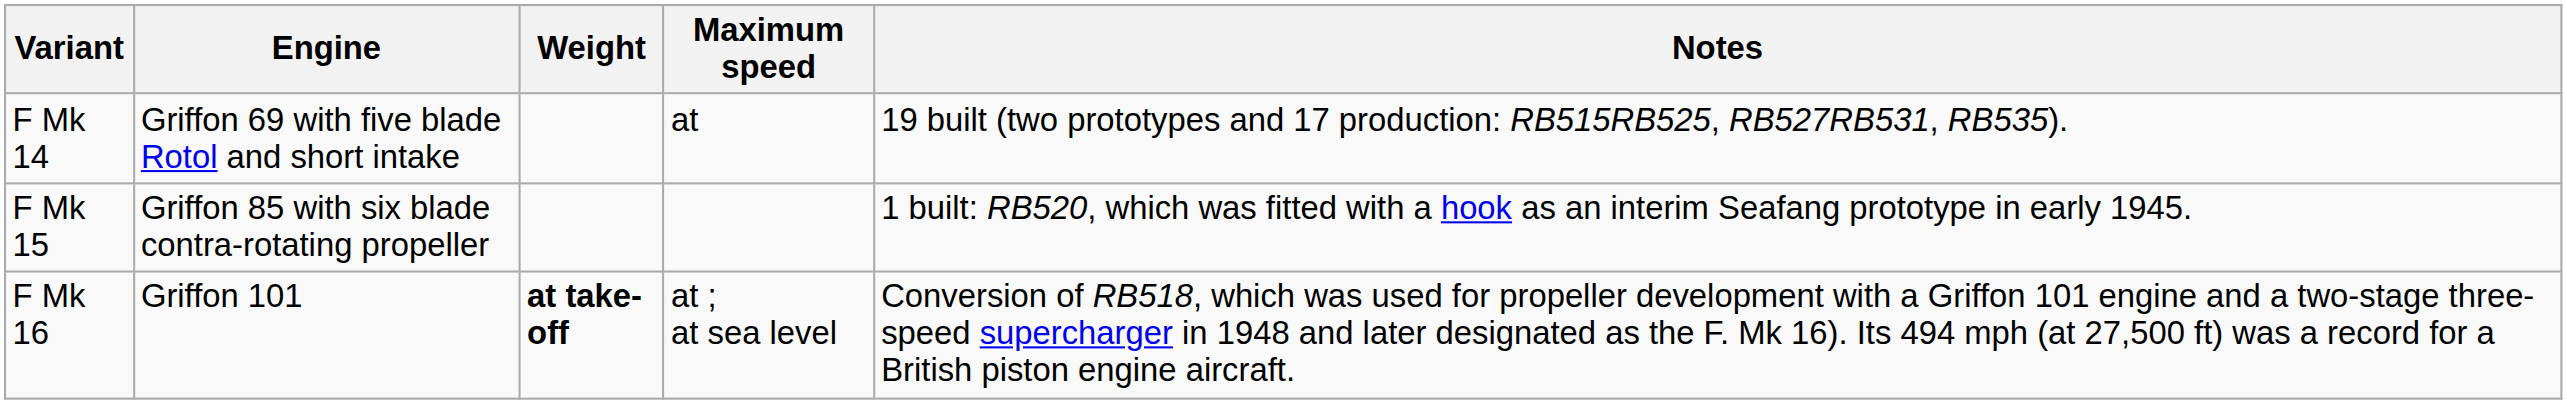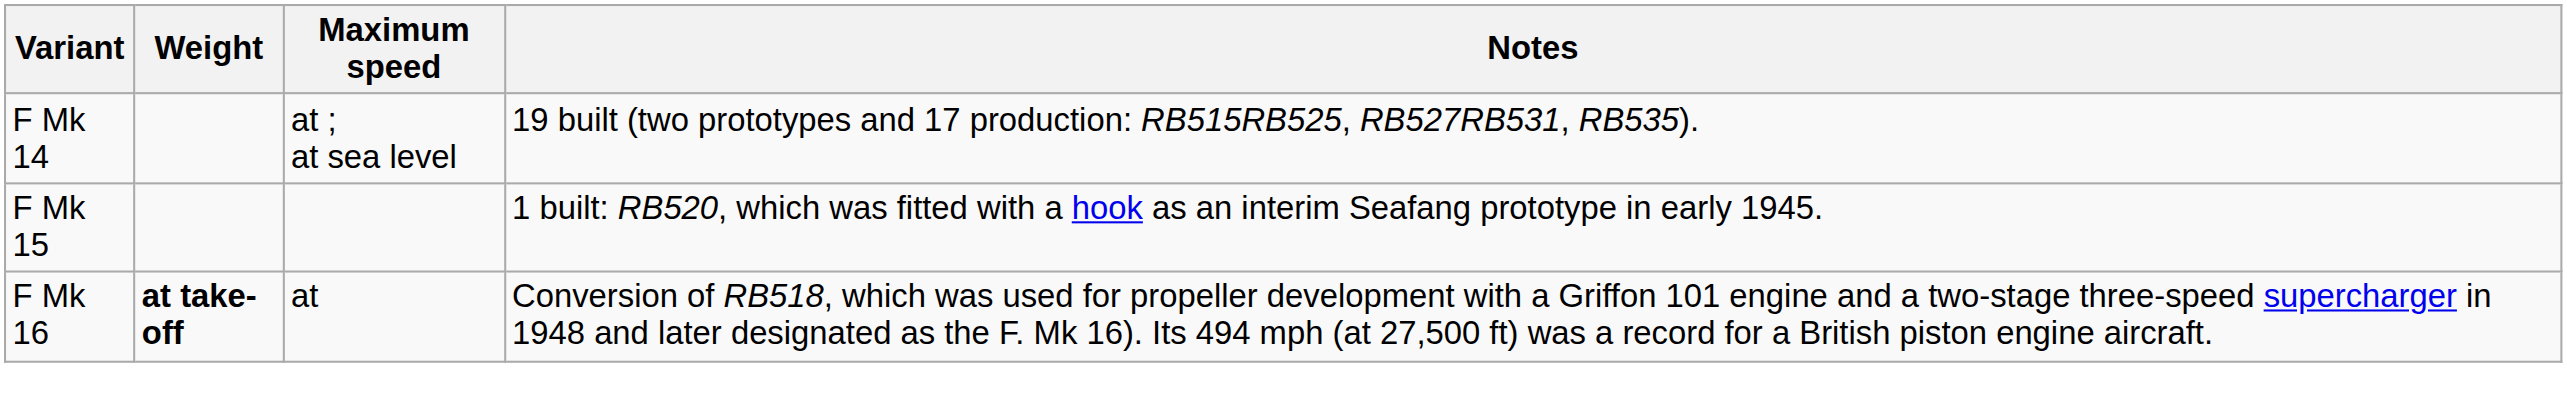- column: Engine | Griffon 69 with five blade Rotol and short intake | Griffon 85 with six blade contra-rotating propeller | Griffon 101
F Mk 14 | Maximum speed: at -> at ; at sea level
F Mk 16 | Maximum speed: at ; at sea level -> at
